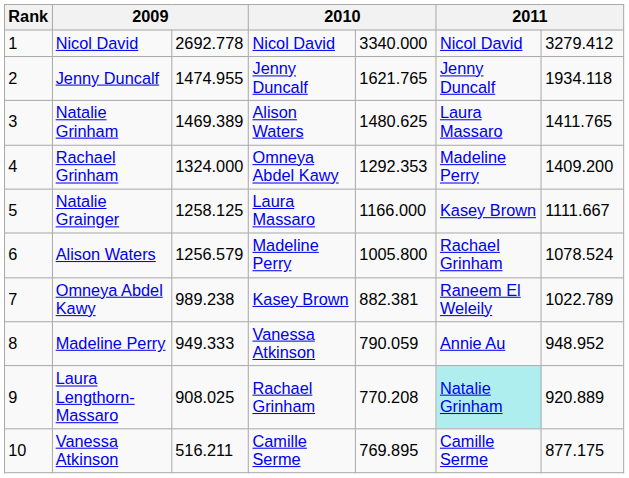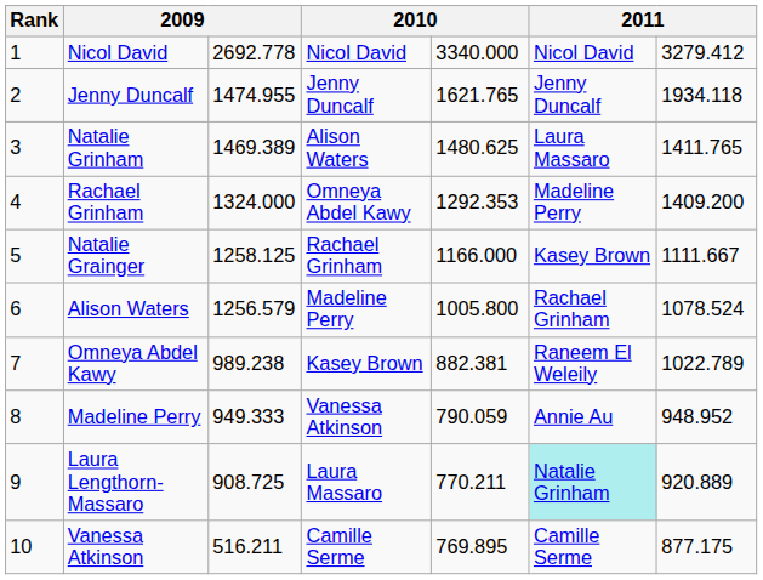Natalie Grainger | column 4: Laura Massaro -> Rachael Grinham
Laura Lengthorn-Massaro | column 3: 908.025 -> 908.725
Laura Lengthorn-Massaro | column 4: Rachael Grinham -> Laura Massaro
Laura Lengthorn-Massaro | column 5: 770.208 -> 770.211
